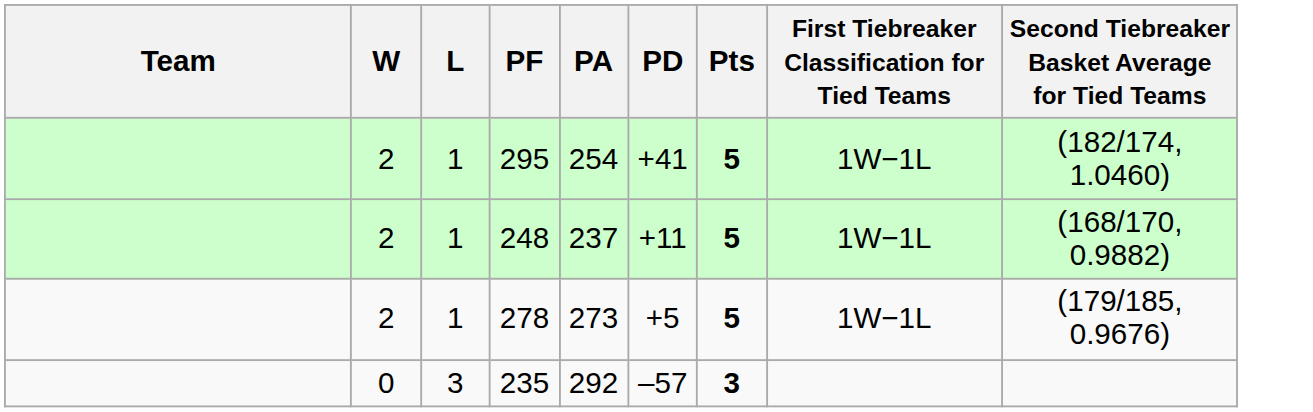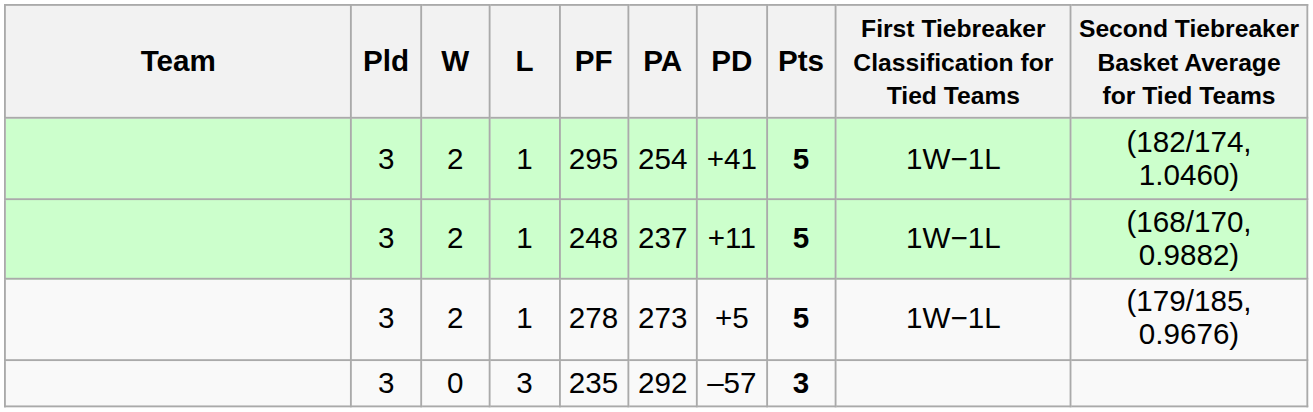+ column: Pld | 3 | 3 | 3 | 3
